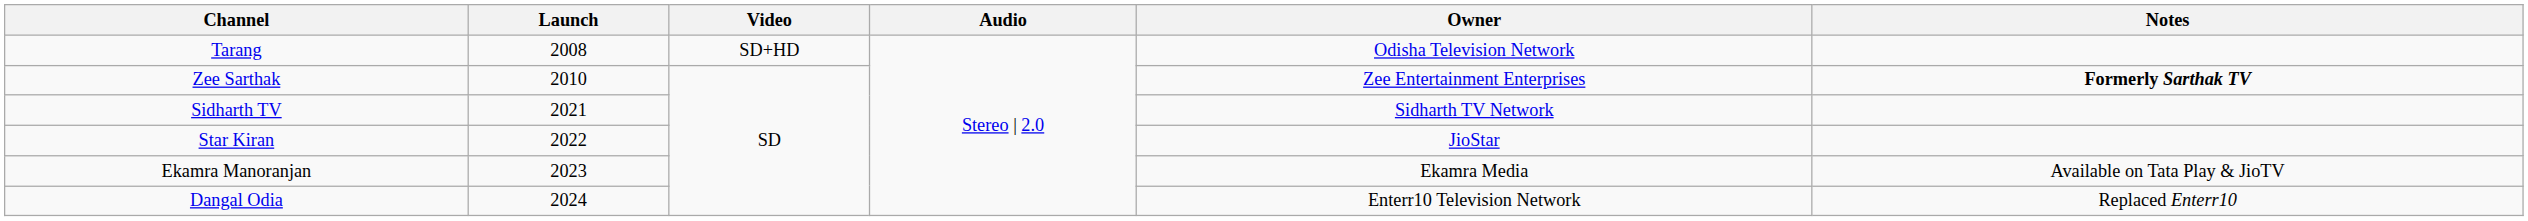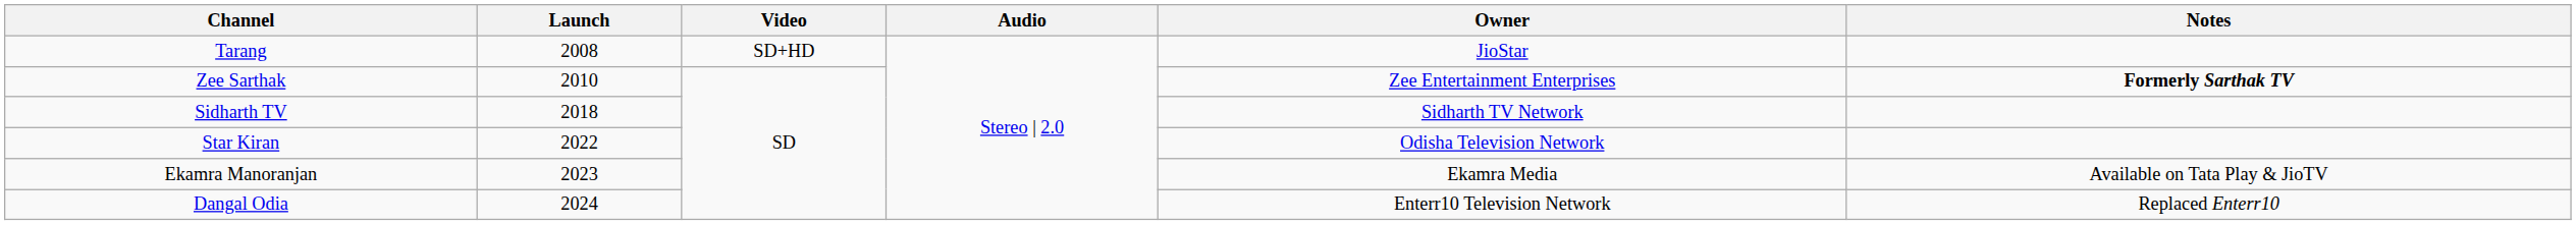Tarang | Owner: Odisha Television Network -> JioStar
Sidharth TV | Launch: 2021 -> 2018
Star Kiran | Owner: JioStar -> Odisha Television Network
